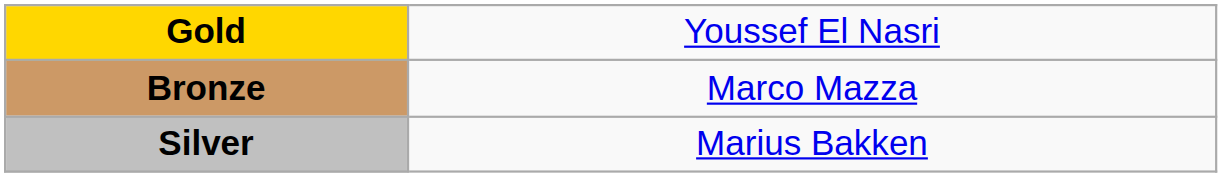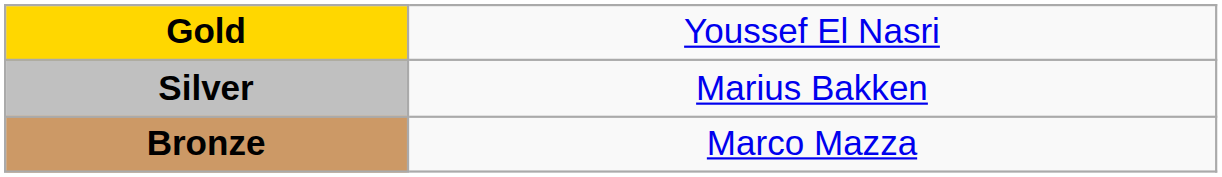rows swapped: Silver <-> Bronze
